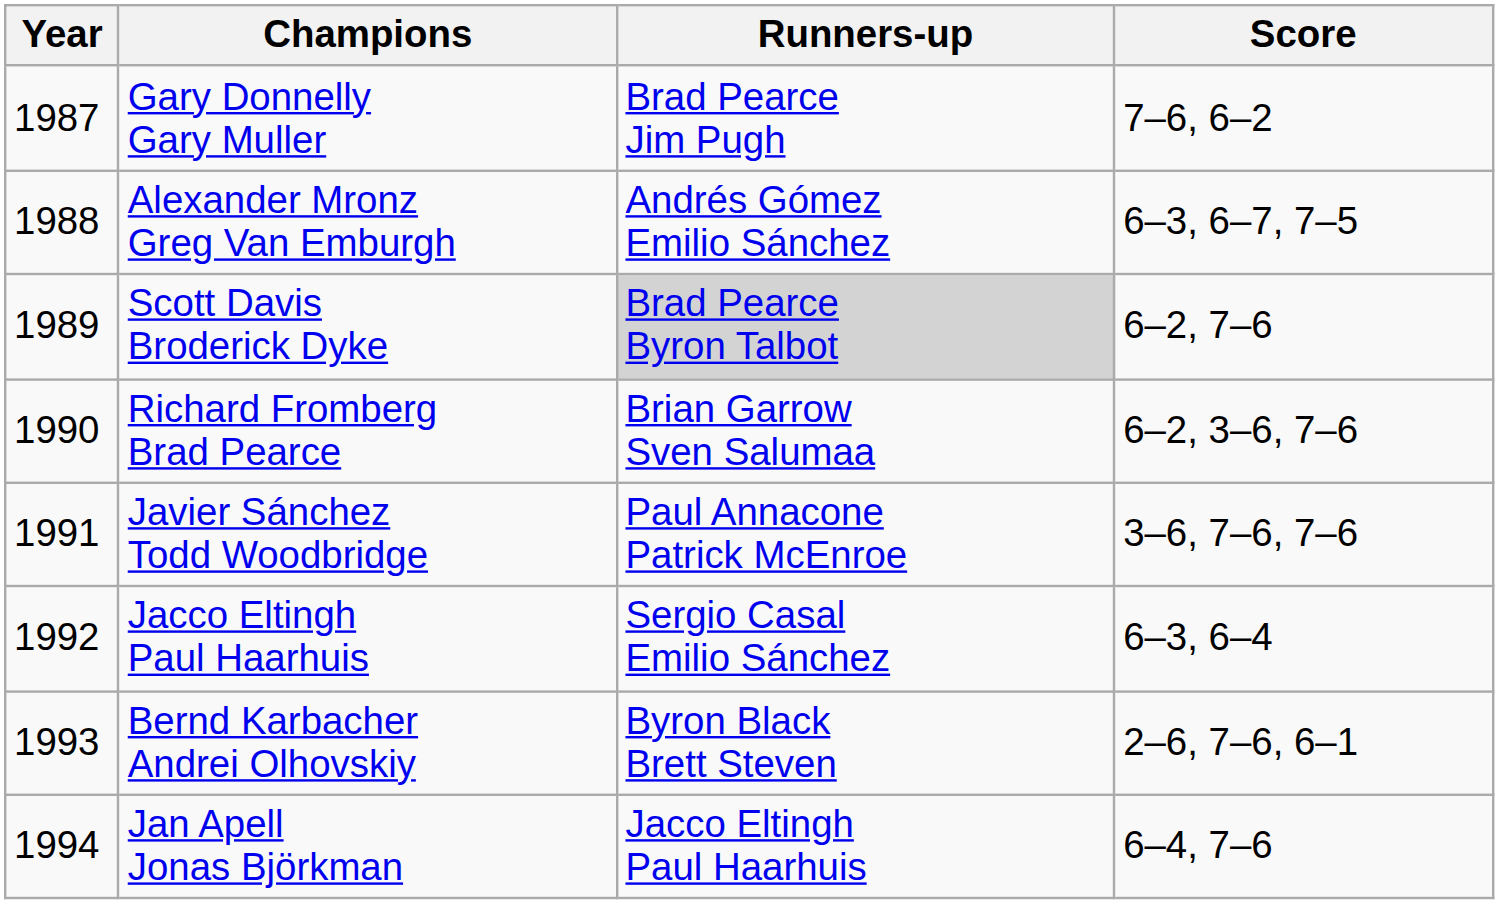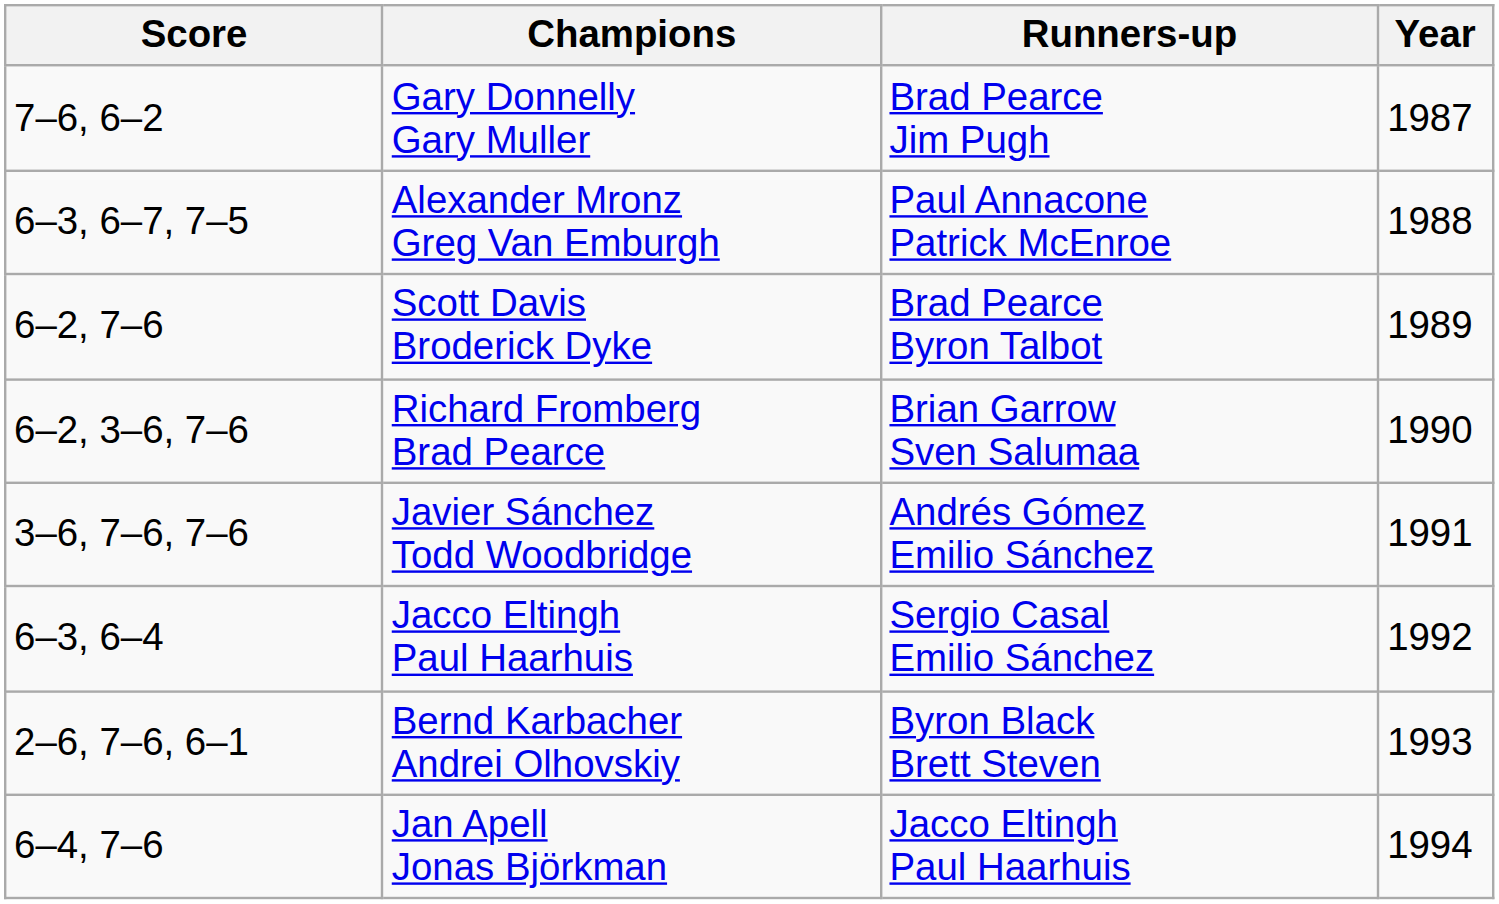columns swapped: Year <-> Score
Alexander Mronz Greg Van Emburgh | Runners-up: Andrés Gómez Emilio Sánchez -> Paul Annacone Patrick McEnroe
Scott Davis Broderick Dyke | Runners-up: lightgrey background -> no background
Javier Sánchez Todd Woodbridge | Runners-up: Paul Annacone Patrick McEnroe -> Andrés Gómez Emilio Sánchez
